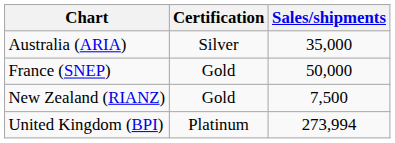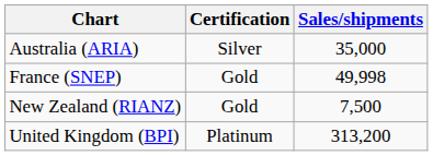France (SNEP) | Sales/shipments: 50,000 -> 49,998
United Kingdom (BPI) | Sales/shipments: 273,994 -> 313,200
